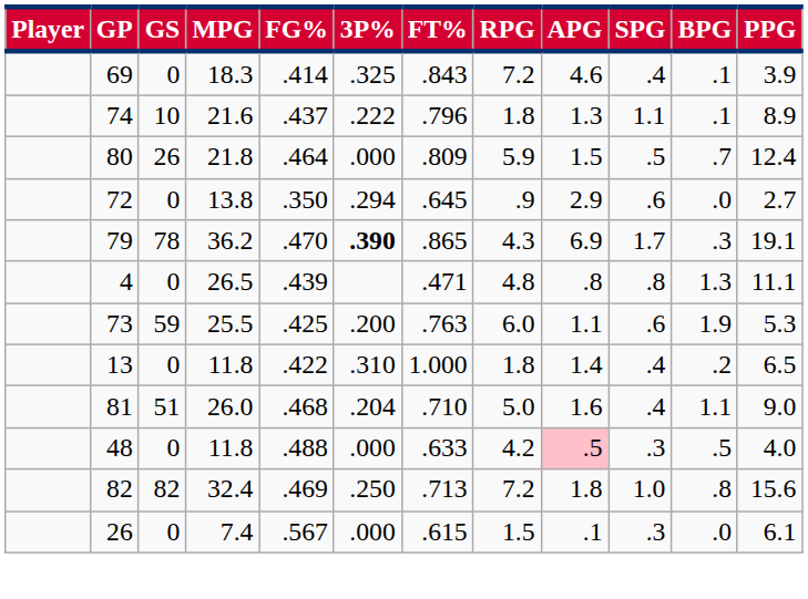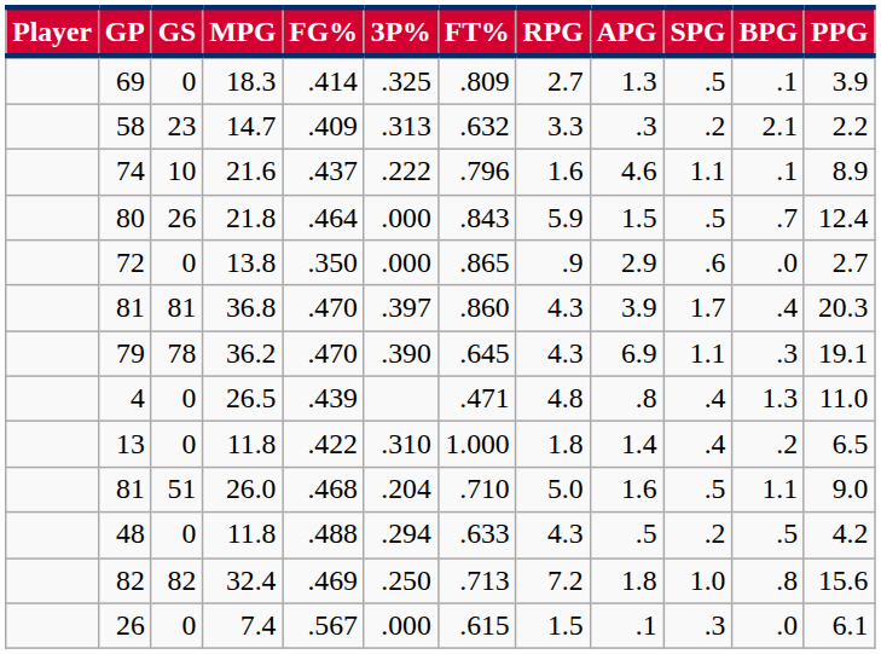69 | FT%: .843 -> .809
69 | RPG: 7.2 -> 2.7
69 | APG: 4.6 -> 1.3
69 | SPG: .4 -> .5
+ row: 58 | 23 | 14.7 | .409 | .313 | .632 | 3.3 | .3 | .2 | 2.1 | 2.2
74 | RPG: 1.8 -> 1.6
74 | APG: 1.3 -> 4.6
80 | FT%: .809 -> .843
72 | 3P%: .294 -> .000
72 | FT%: .645 -> .865
+ row: 81 | 81 | 36.8 | .470 | .397 | .860 | 4.3 | 3.9 | 1.7 | .4 | 20.3
79 | 3P%: bold -> normal
79 | FT%: .865 -> .645
79 | SPG: 1.7 -> 1.1
4 | SPG: .8 -> .4
4 | PPG: 11.1 -> 11.0
- row: 73 | 59 | 25.5 | .425 | .200 | .763 | 6.0 | 1.1 | .6 | 1.9 | 5.3
81 / 26.0 | SPG: .4 -> .5
48 | 3P%: .000 -> .294
48 | RPG: 4.2 -> 4.3
48 | APG: pink background -> no background
48 | SPG: .3 -> .2
48 | PPG: 4.0 -> 4.2
